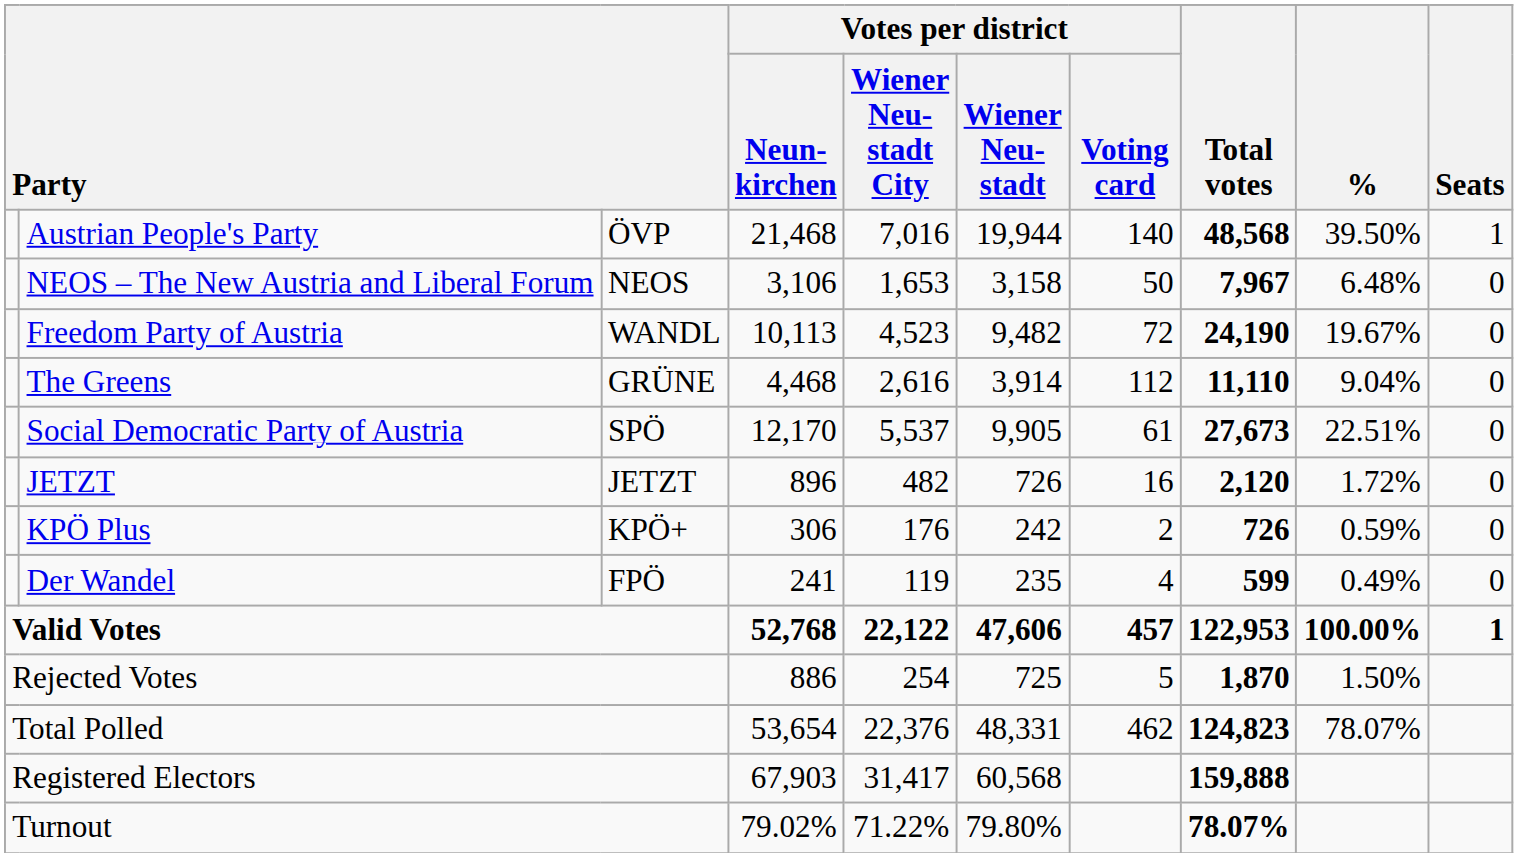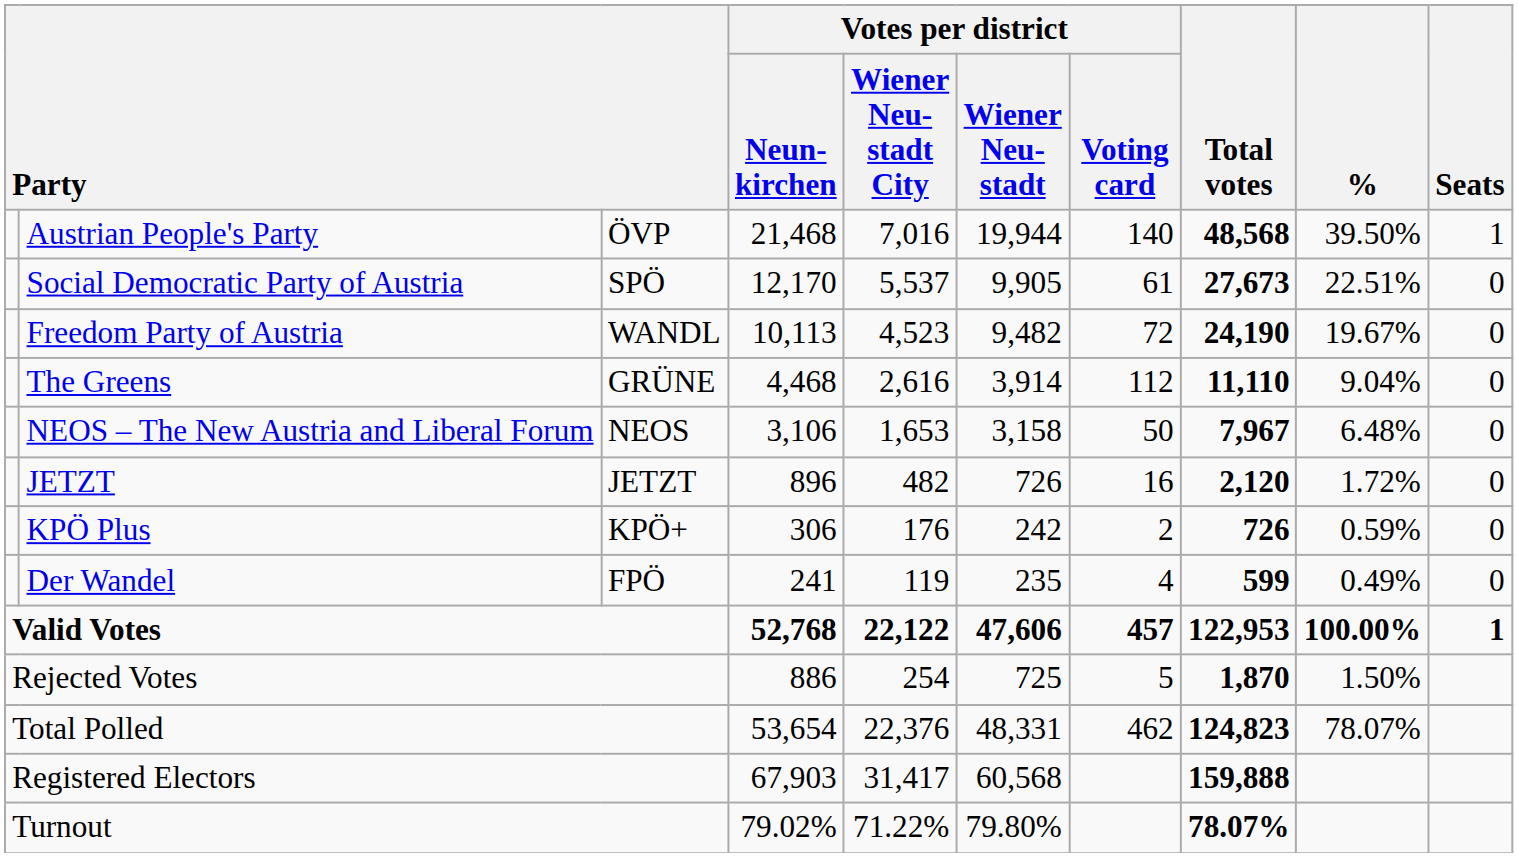rows swapped: Social Democratic Party of Austria <-> NEOS – The New Austria and Liberal Forum
